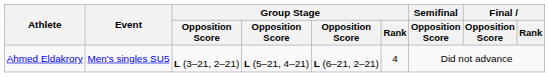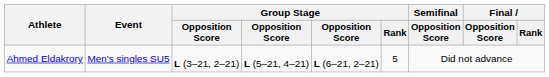Ahmed Eldakrory | Group Stage / Rank: 4 -> 5
